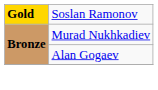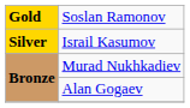+ row: Silver | Israil Kasumov
